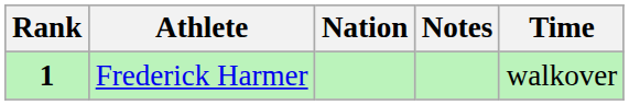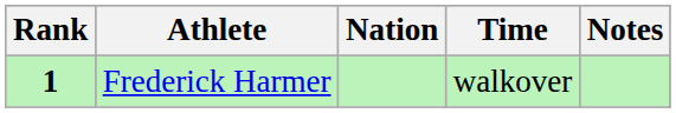columns swapped: Time <-> Notes
